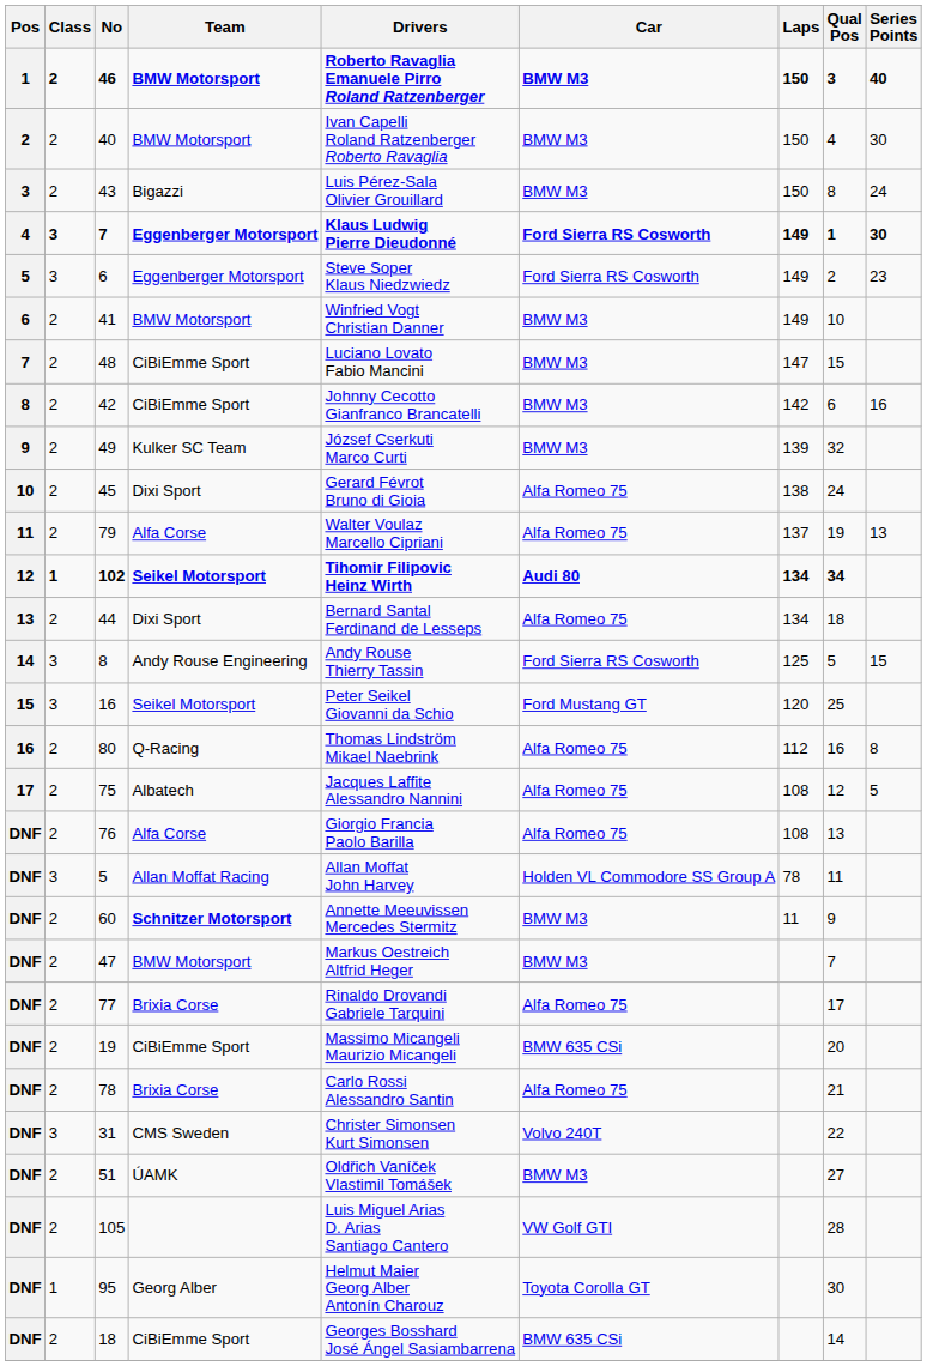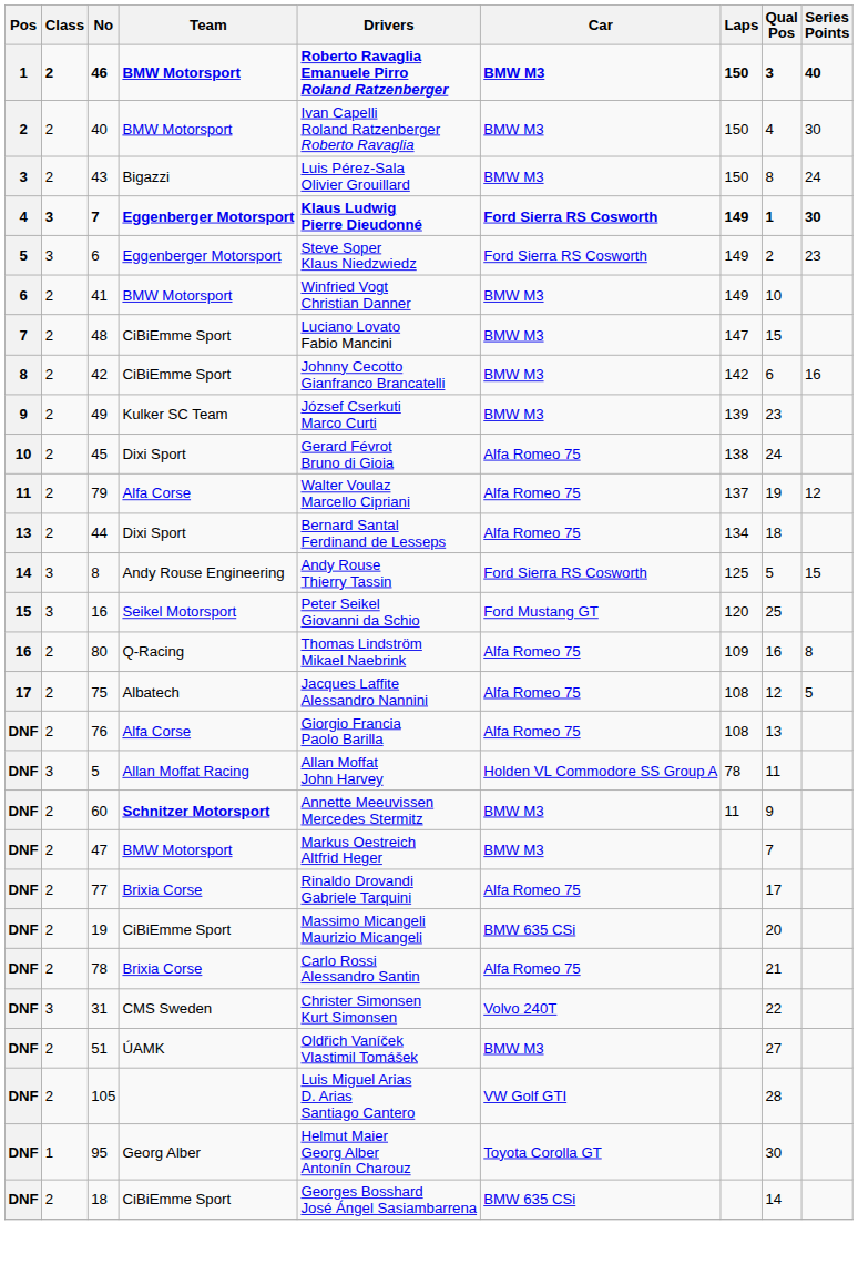49 | Qual Pos: 32 -> 23
79 | Series Points: 13 -> 12
- row: 12 | 1 | 102 | Seikel Motorsport | Tihomir Filipovic Heinz Wirth | Audi 80 | 134 | 34
80 | Laps: 112 -> 109
